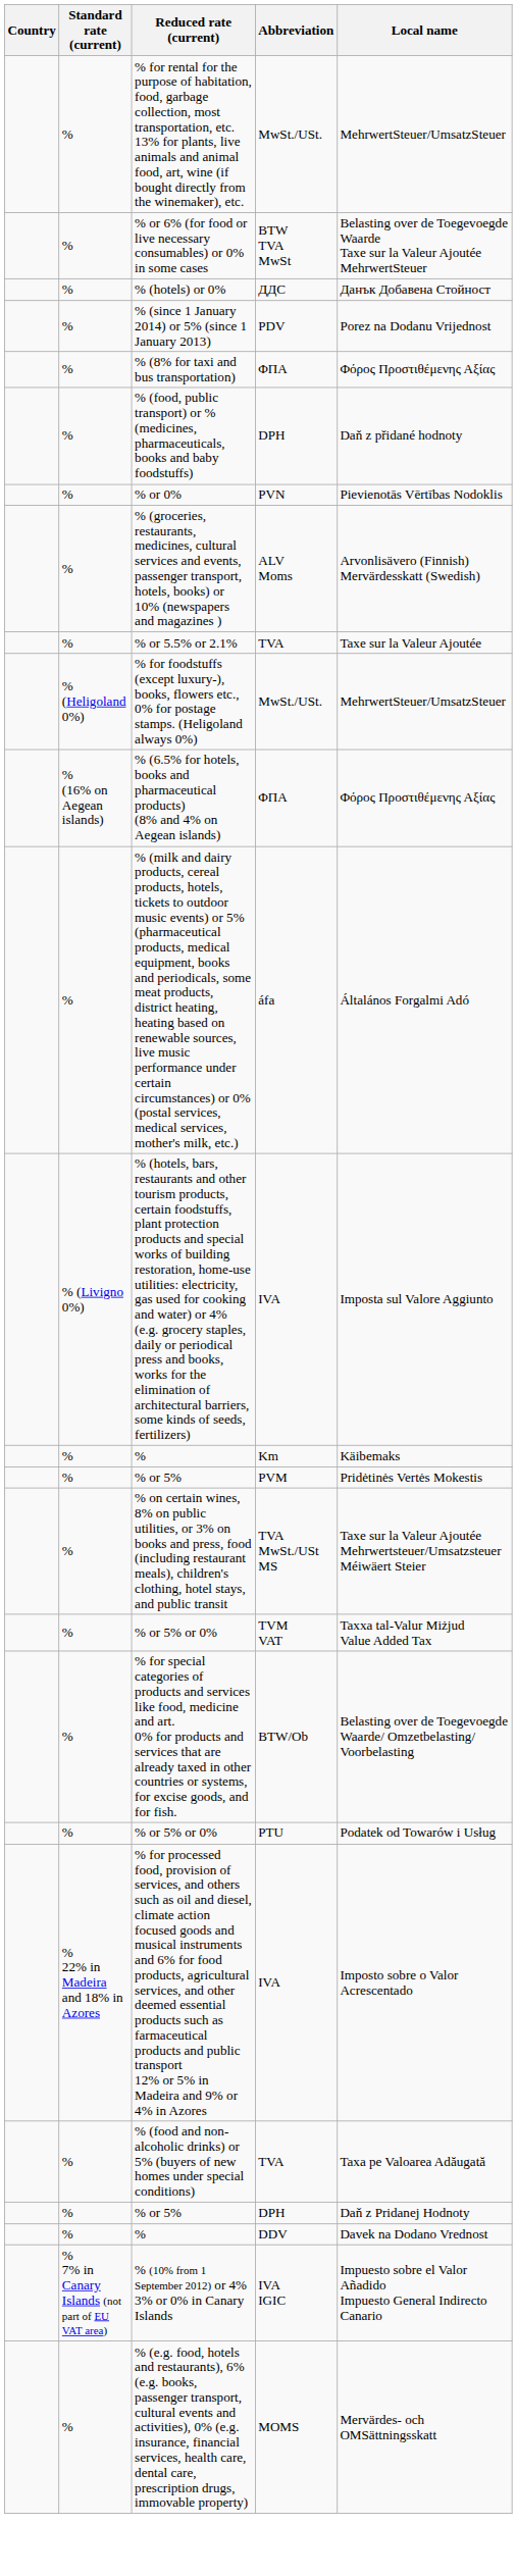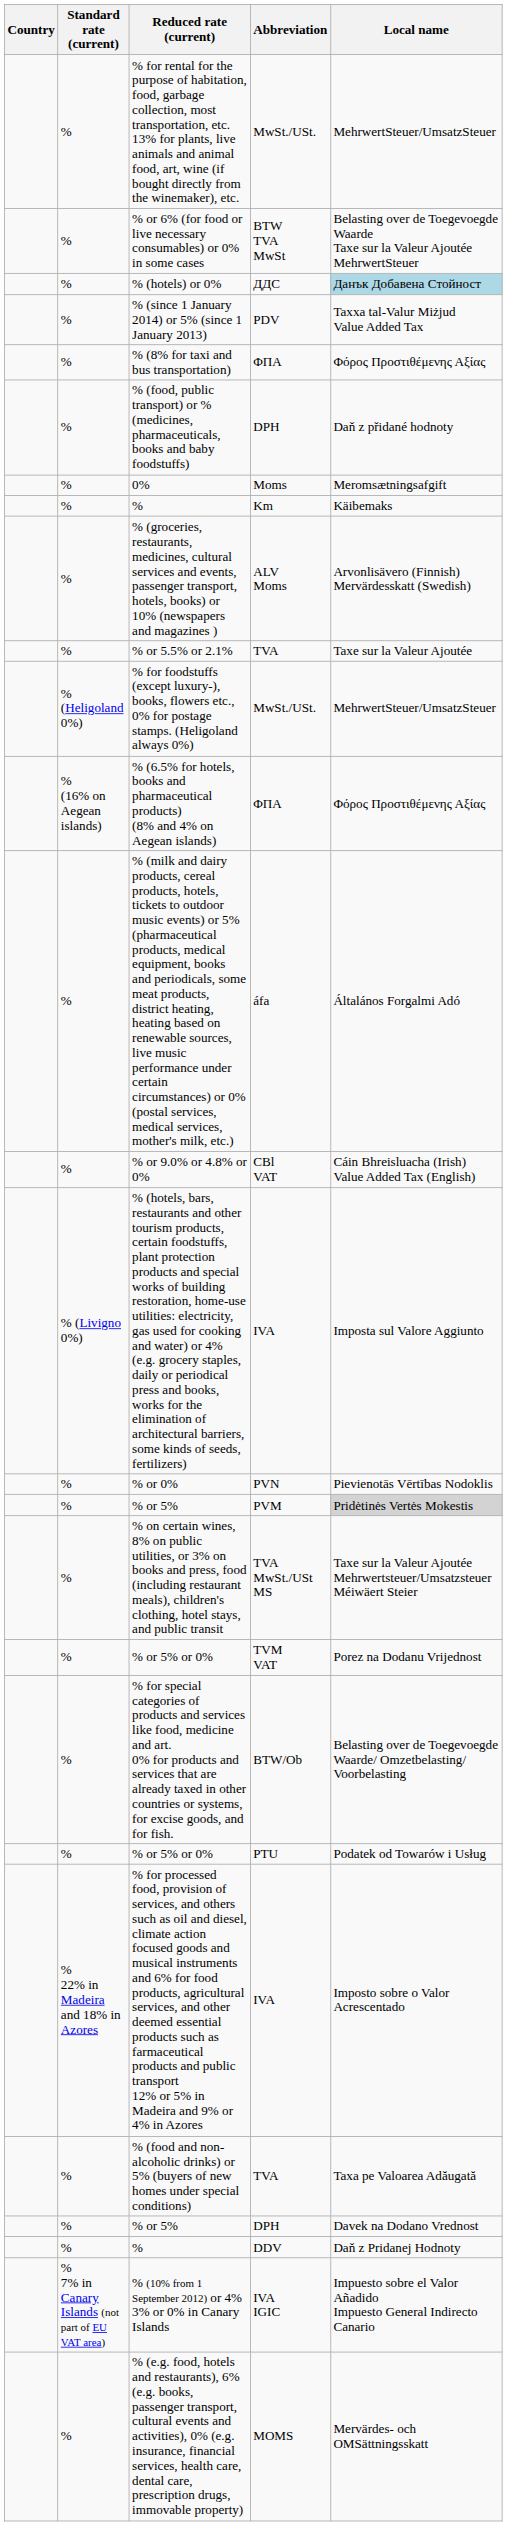% (hotels) or 0% | Local name: no background -> lightblue background
% (since 1 January 2014) or 5% (since 1 January 2013) | Local name: Porez na Dodanu Vrijednost -> Taxxa tal-Valur Miżjud Value Added Tax
+ row: % | 0% | Moms | Meromsætningsafgift
rows swapped: % / Km <-> % or 0%
+ row: % | % or 9.0% or 4.8% or 0% | CBl VAT | Cáin Bhreisluacha (Irish) Value Added Tax (English)
% or 5% / PVM | Local name: no background -> lightgrey background
% or 5% or 0% / TVM VAT | Local name: Taxxa tal-Valur Miżjud Value Added Tax -> Porez na Dodanu Vrijednost
% or 5% / DPH | Local name: Daň z Pridanej Hodnoty -> Davek na Dodano Vrednost
% / DDV | Local name: Davek na Dodano Vrednost -> Daň z Pridanej Hodnoty
